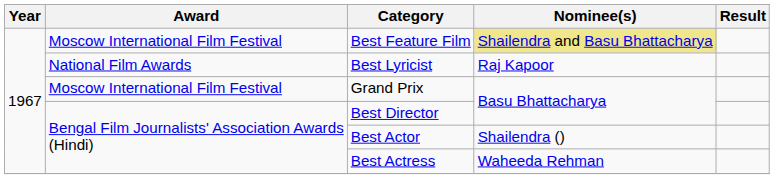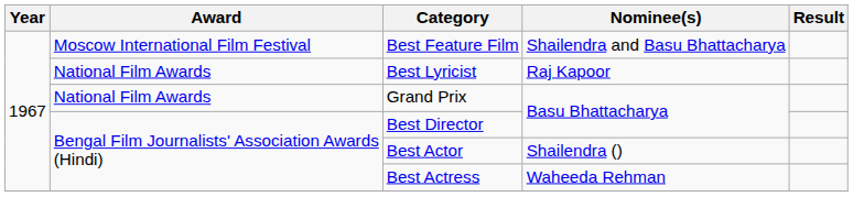Best Feature Film | Nominee(s): khaki background -> no background
Grand Prix | Award: Moscow International Film Festival -> National Film Awards
